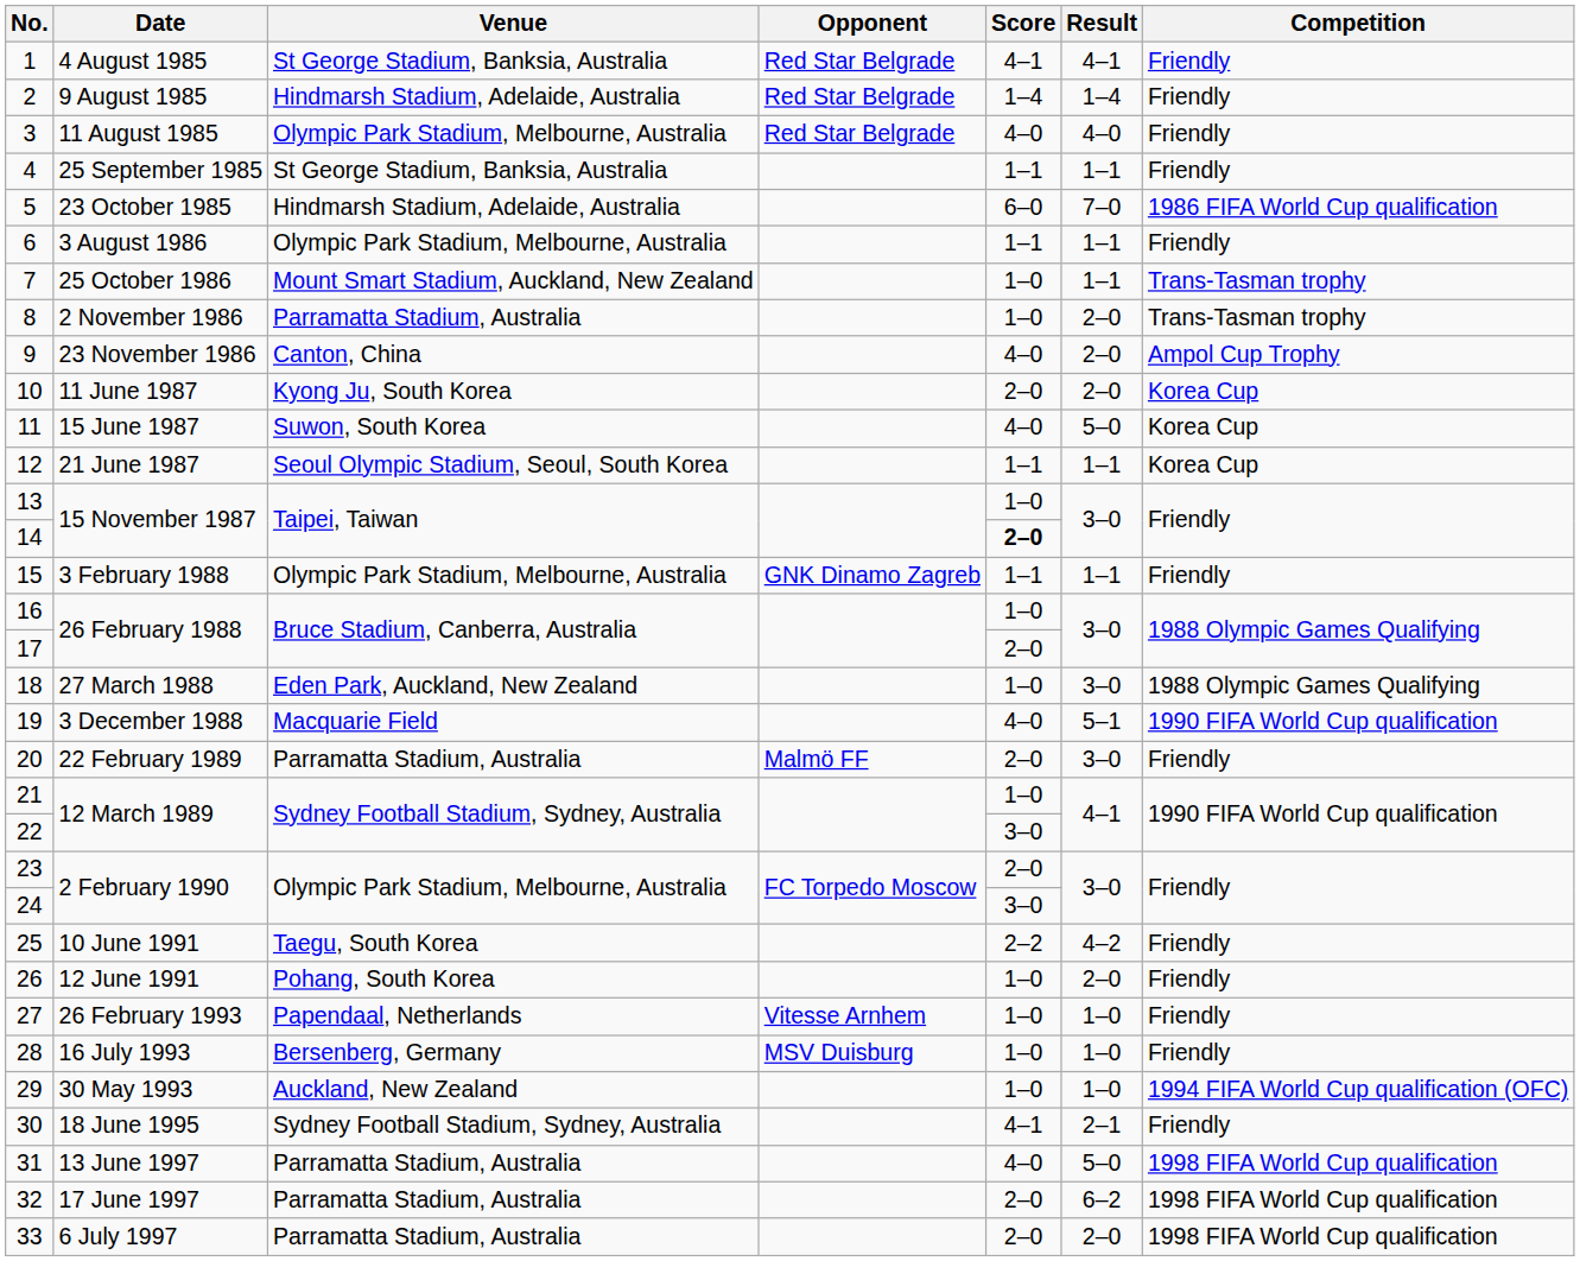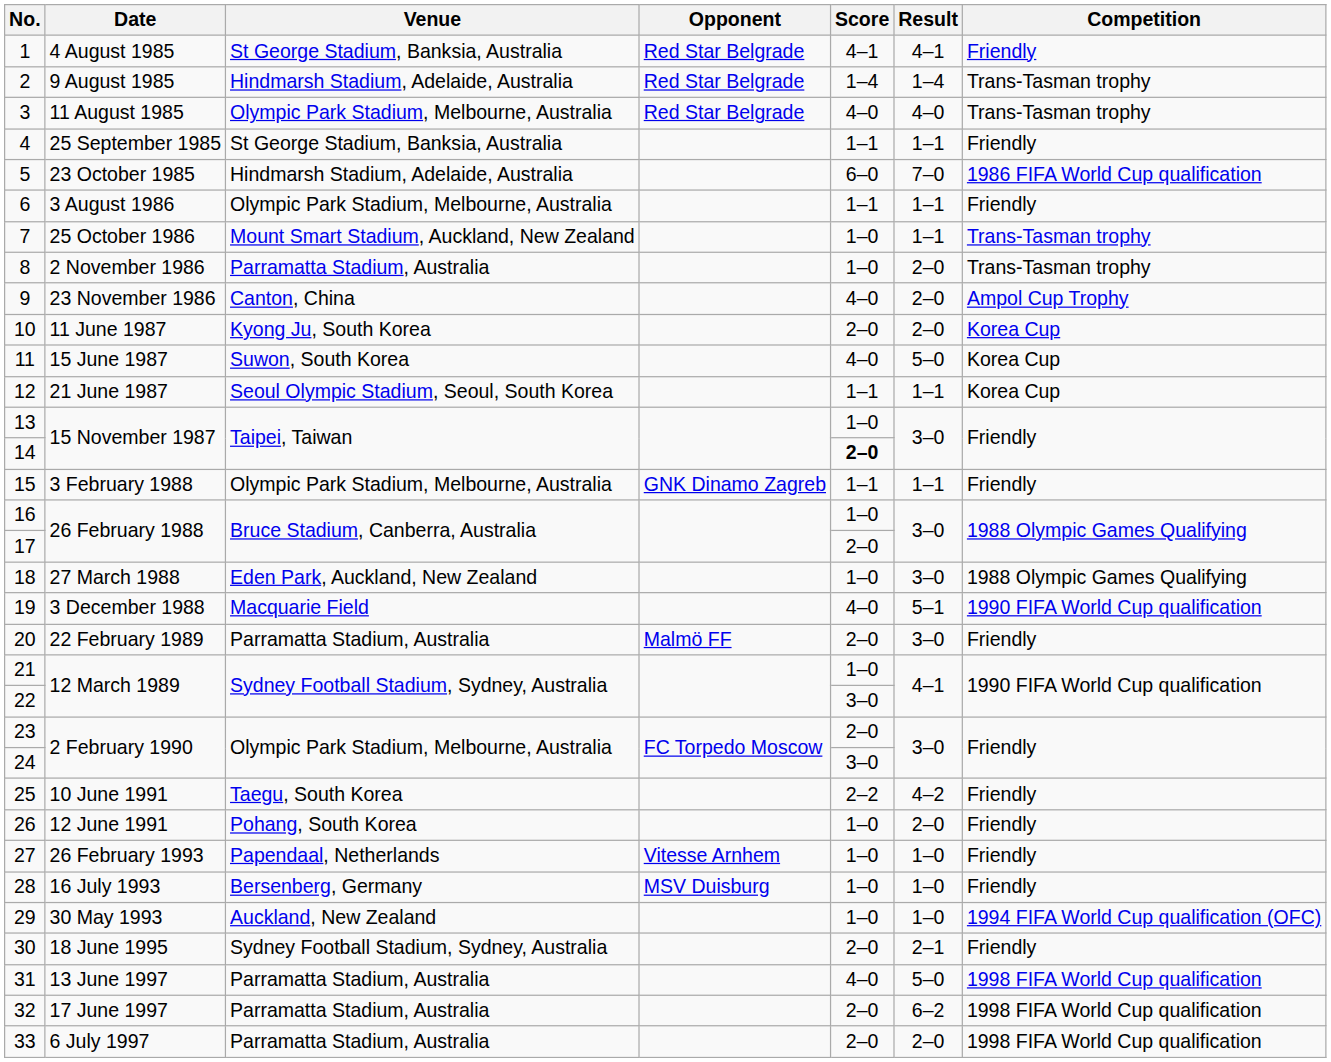2 | Competition: Friendly -> Trans-Tasman trophy
3 | Competition: Friendly -> Trans-Tasman trophy
30 | Score: 4–1 -> 2–0
